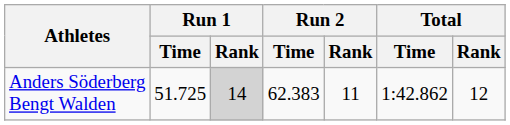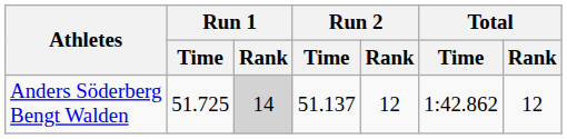Anders Söderberg Bengt Walden | Run 2 / Time: 62.383 -> 51.137
Anders Söderberg Bengt Walden | Run 2 / Rank: 11 -> 12
